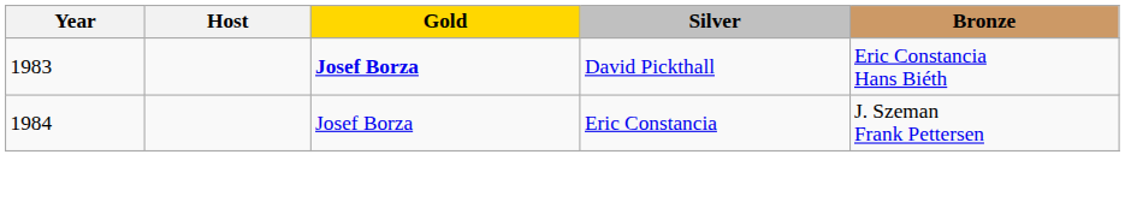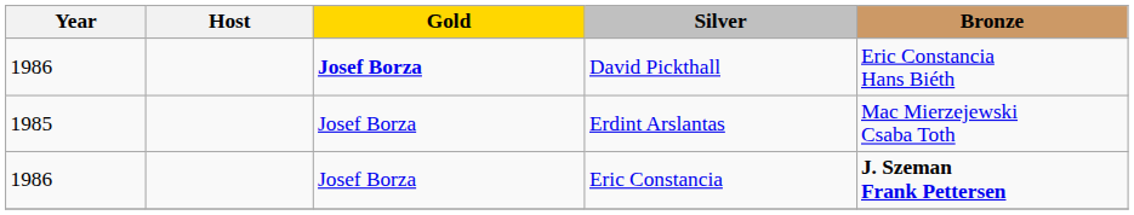David Pickthall | Year: 1983 -> 1986
+ row: 1985 | Josef Borza | Erdint Arslantas | Mac Mierzejewski Csaba Toth
Eric Constancia | Year: 1984 -> 1986
Eric Constancia | Bronze: normal -> bold
